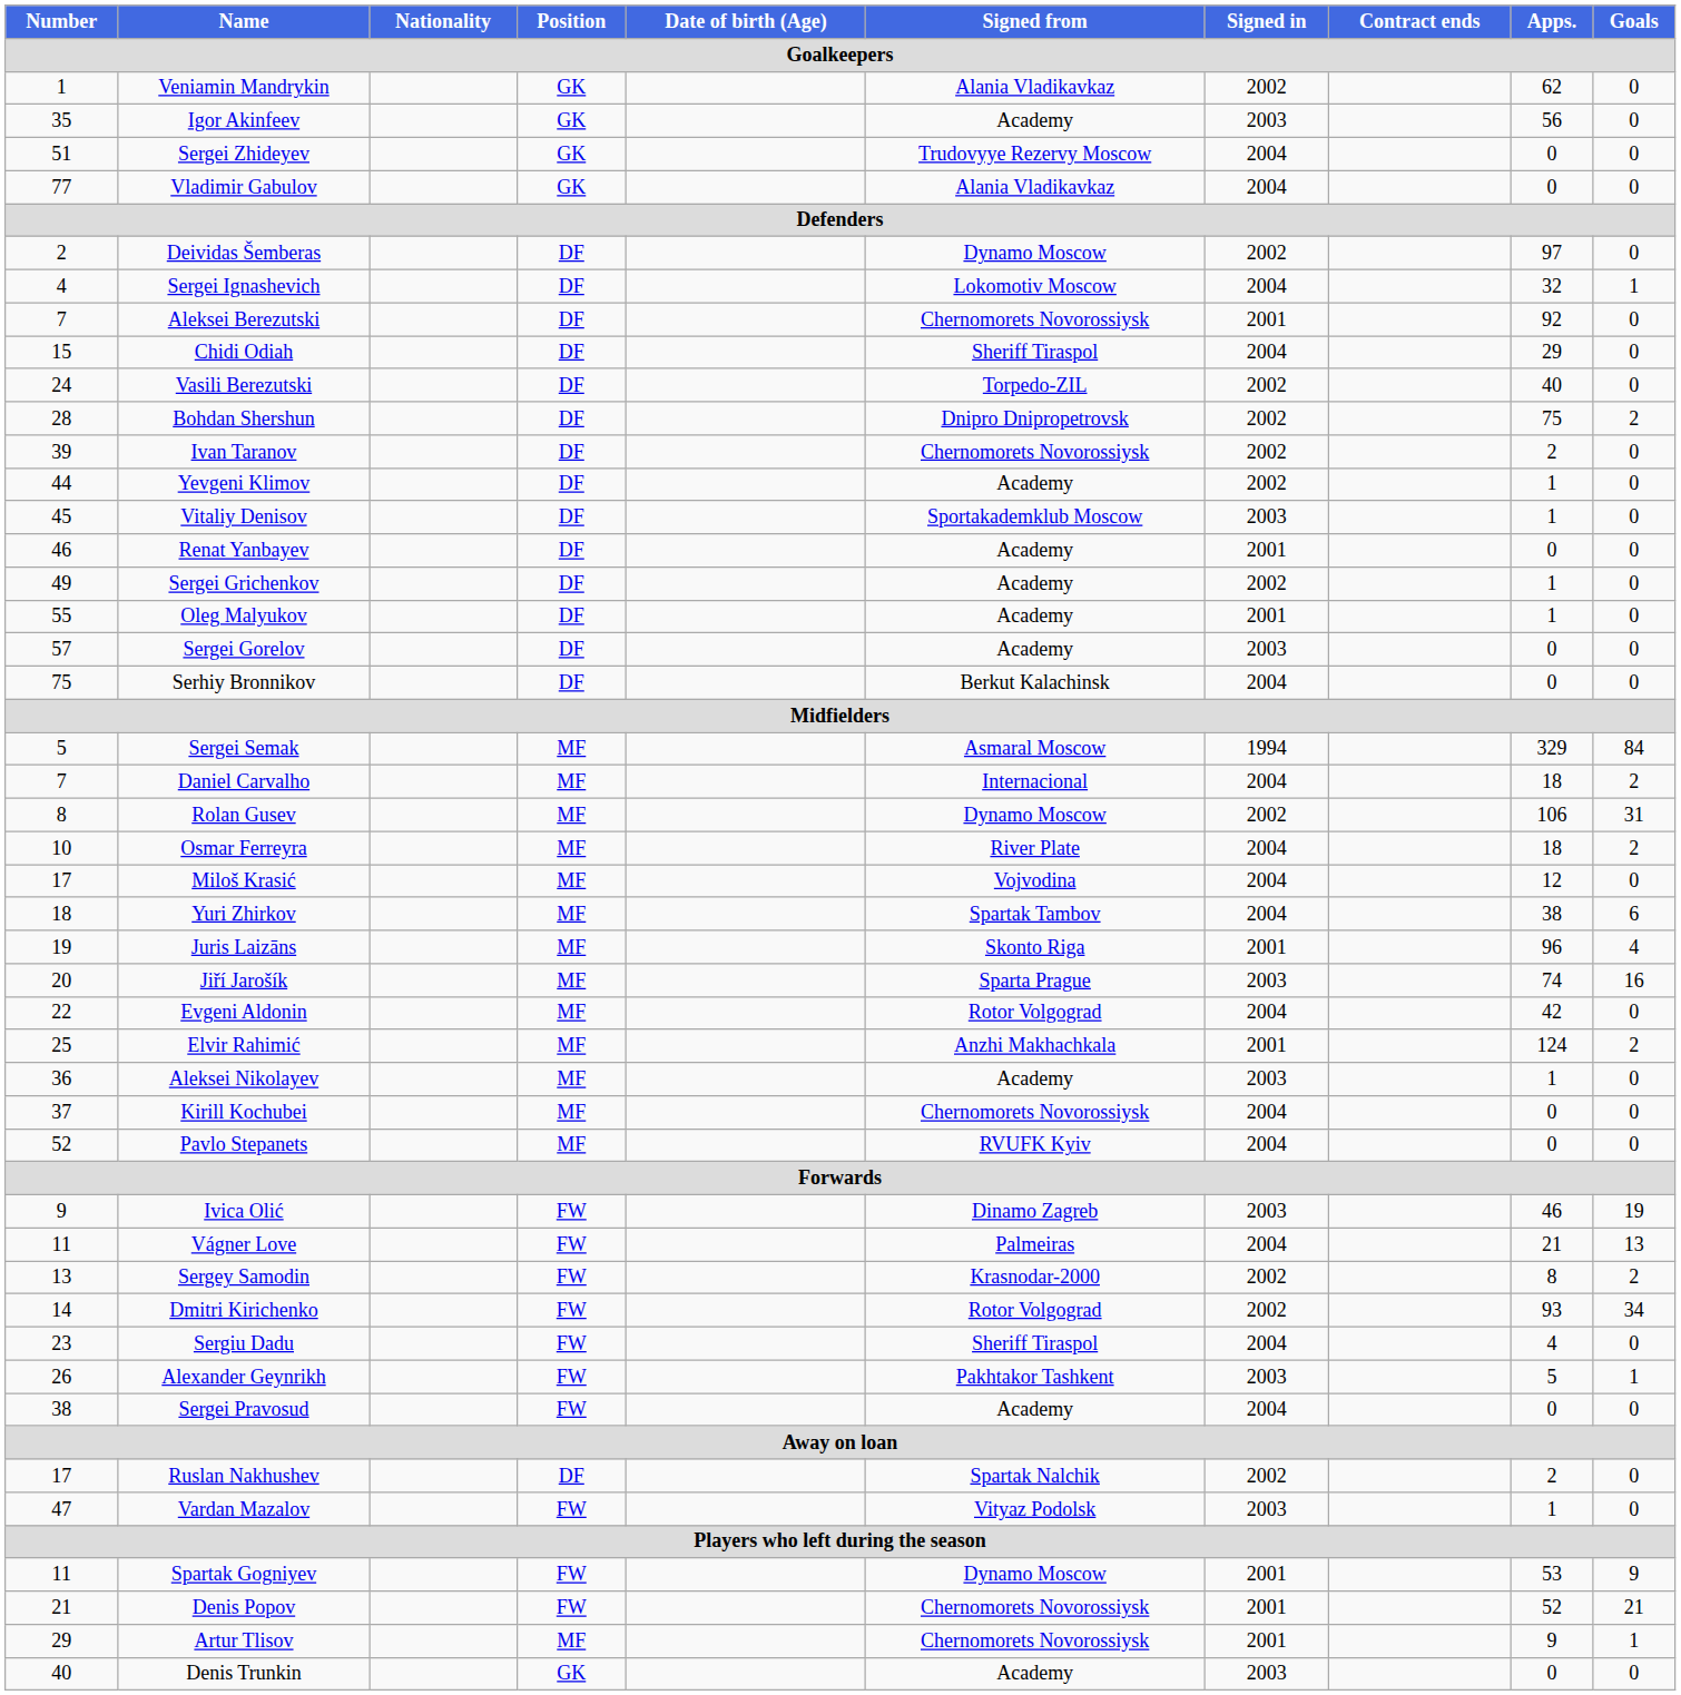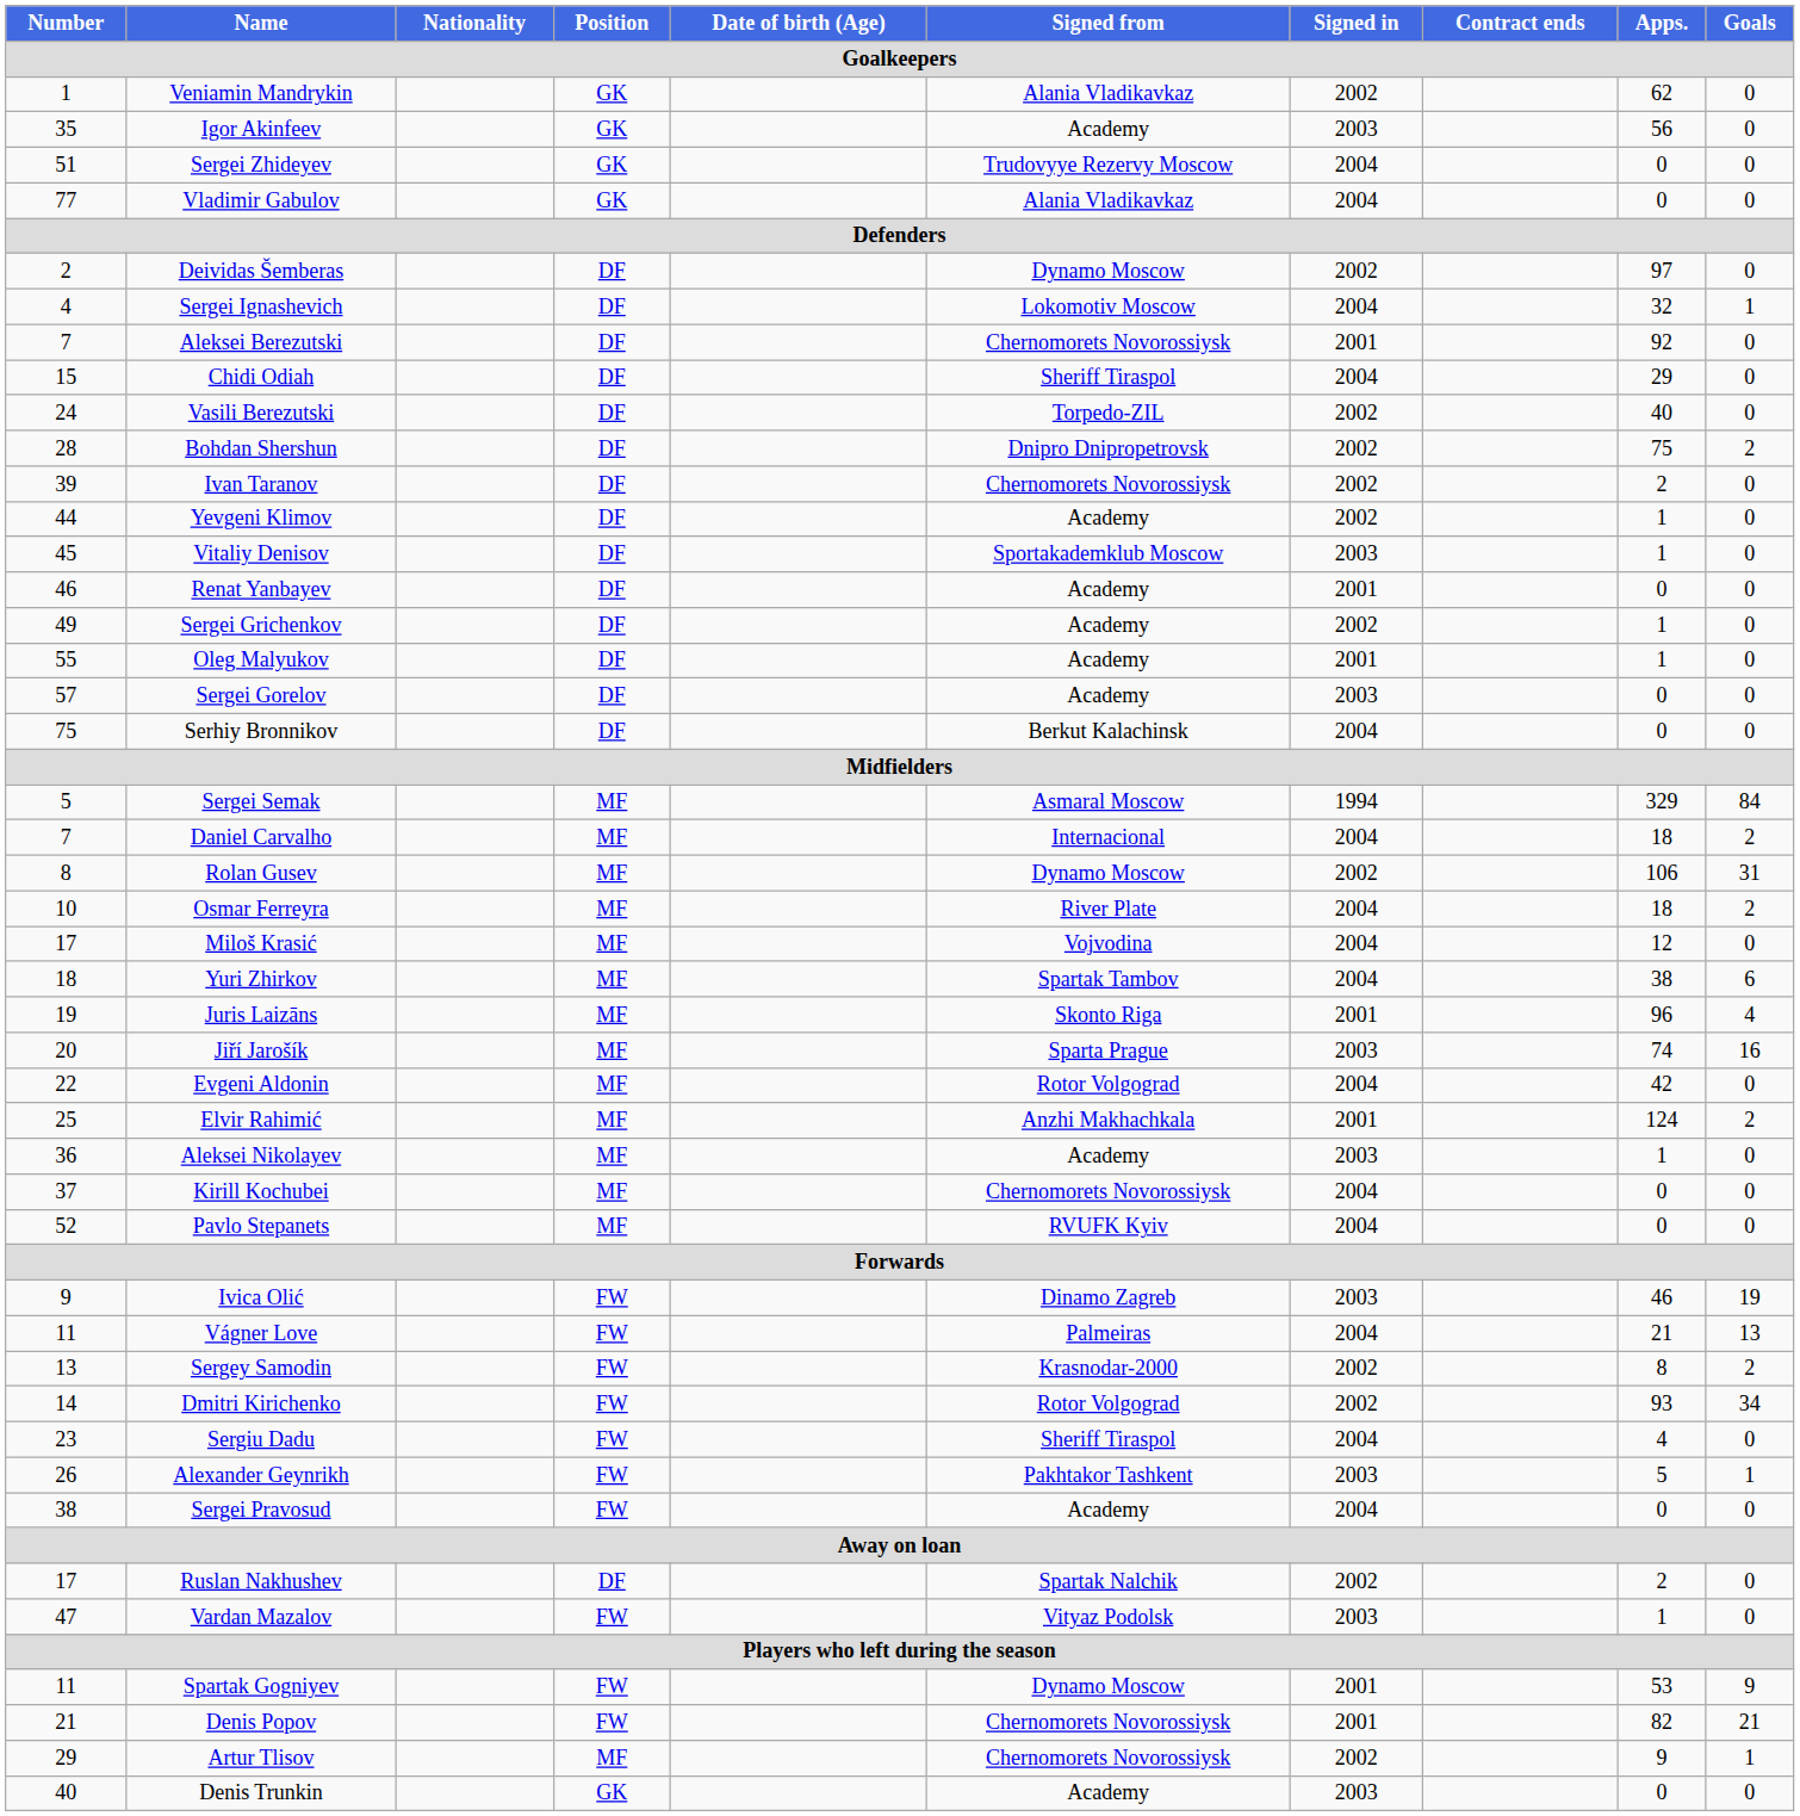Denis Popov | Apps.: 52 -> 82
Artur Tlisov | Signed in: 2001 -> 2002
